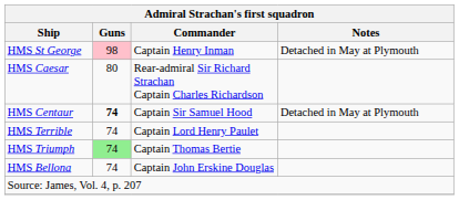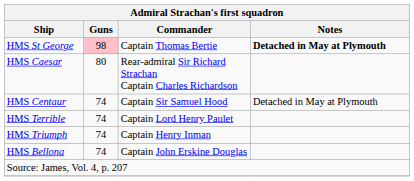HMS St George | Commander: Captain Henry Inman -> Captain Thomas Bertie
HMS St George | Notes: normal -> bold
HMS Centaur | Guns: bold -> normal
HMS Triumph | Guns: lightgreen background -> no background
HMS Triumph | Commander: Captain Thomas Bertie -> Captain Henry Inman
